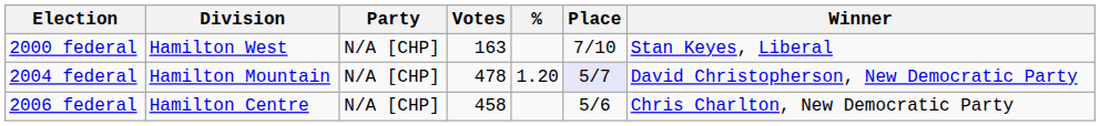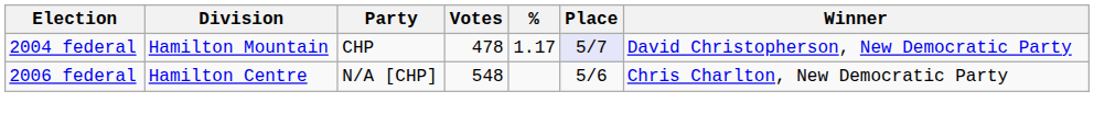- row: 2000 federal | Hamilton West | N/A [CHP] | 163 | 7/10 | Stan Keyes, Liberal
2004 federal | Party: N/A [CHP] -> CHP
2004 federal | %: 1.20 -> 1.17
2006 federal | Votes: 458 -> 548
